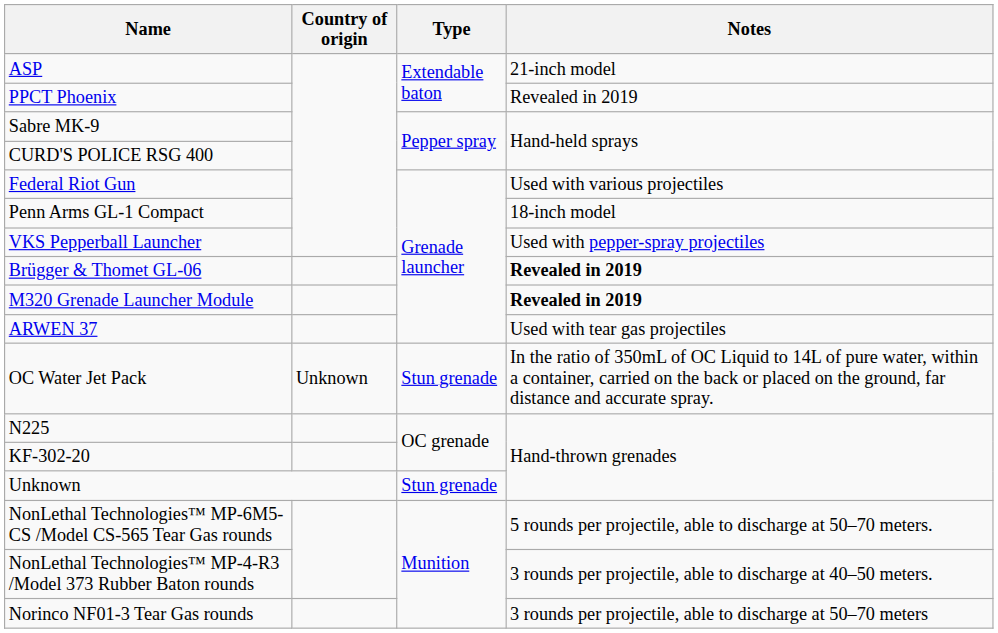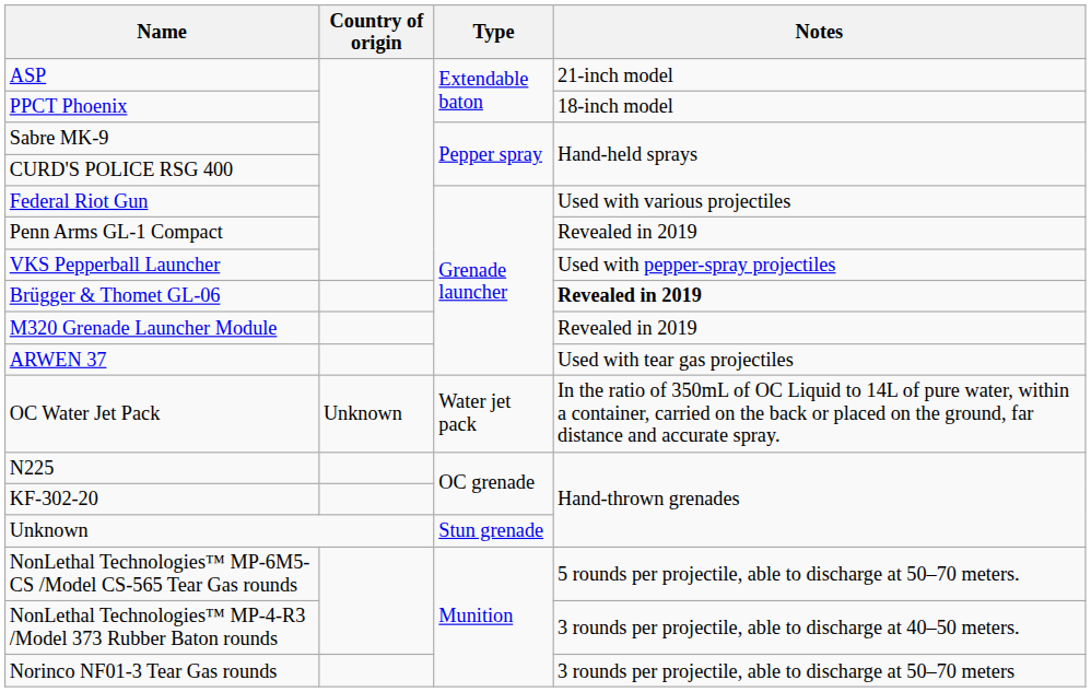PPCT Phoenix | Notes: Revealed in 2019 -> 18-inch model
Penn Arms GL-1 Compact | Notes: 18-inch model -> Revealed in 2019
M320 Grenade Launcher Module | Notes: bold -> normal
OC Water Jet Pack | Type: Stun grenade -> Water jet pack
